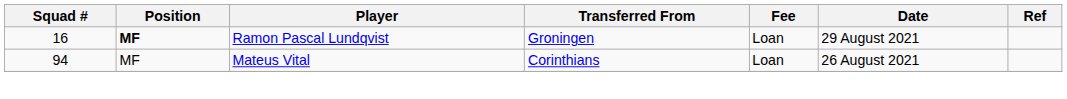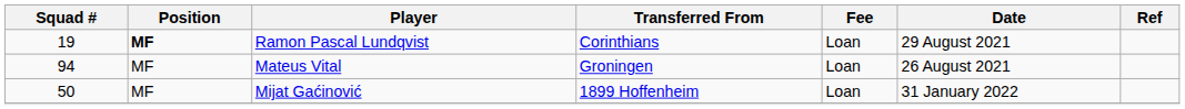Ramon Pascal Lundqvist | Squad #: 16 -> 19
Ramon Pascal Lundqvist | Transferred From: Groningen -> Corinthians
Mateus Vital | Transferred From: Corinthians -> Groningen
+ row: 50 | MF | Mijat Gaćinović | 1899 Hoffenheim | Loan | 31 January 2022
